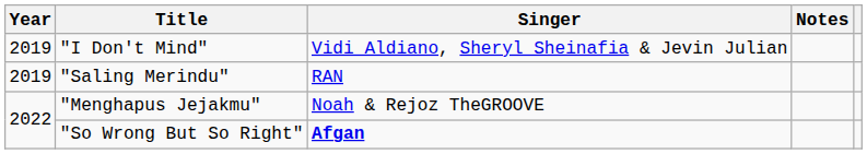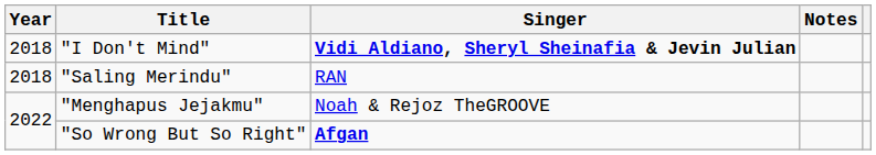"I Don't Mind" | Year: 2019 -> 2018
"I Don't Mind" | Singer: normal -> bold
"Saling Merindu" | Year: 2019 -> 2018
